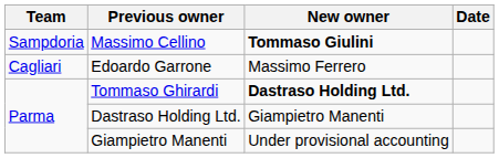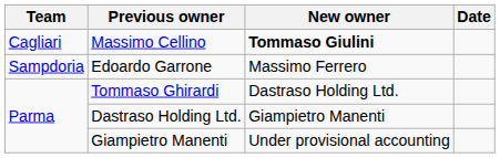Massimo Cellino | Team: Sampdoria -> Cagliari
Edoardo Garrone | Team: Cagliari -> Sampdoria
Tommaso Ghirardi | New owner: bold -> normal
